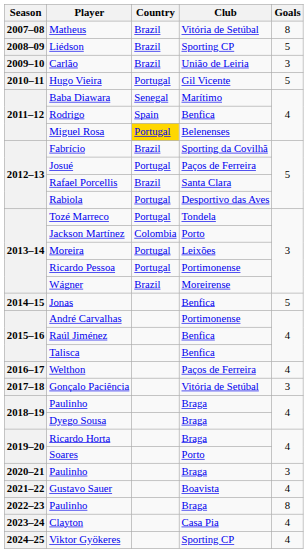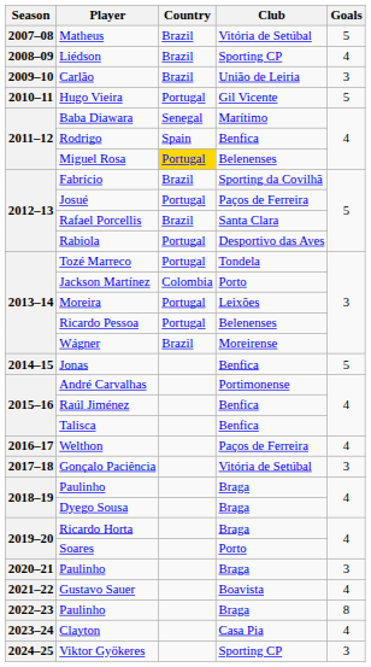Matheus | Goals: 8 -> 5
Liédson | Goals: 5 -> 4
Ricardo Pessoa | Club: Portimonense -> Belenenses
Viktor Gyökeres | Goals: 4 -> 3
